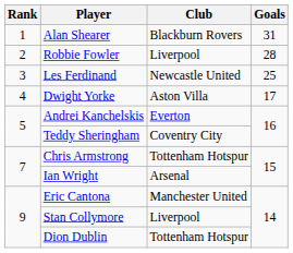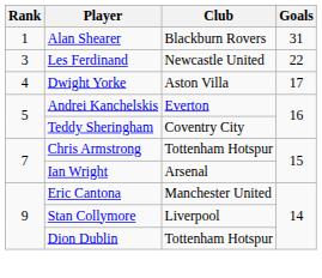- row: 2 | Robbie Fowler | Liverpool | 28
Les Ferdinand | Goals: 25 -> 22
